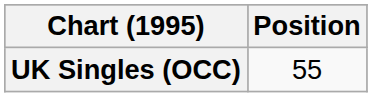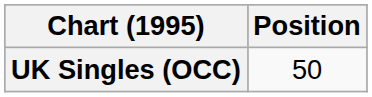UK Singles (OCC) | Position: 55 -> 50
